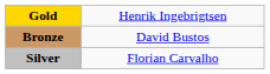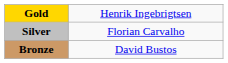rows swapped: Silver <-> Bronze
